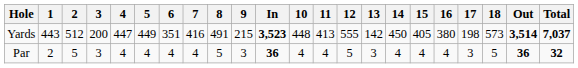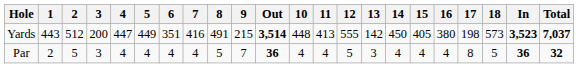columns swapped: Out <-> In
Par | 9: 3 -> 7
Par | 17: 3 -> 8
